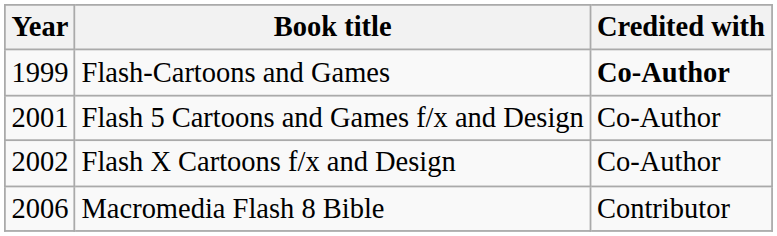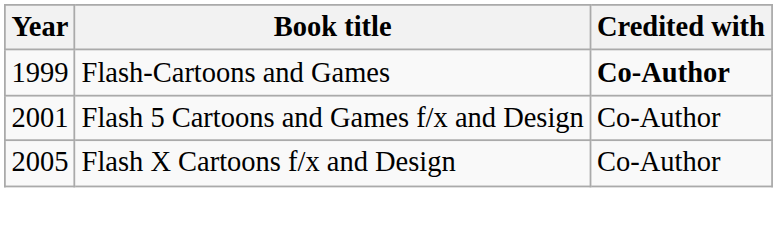Flash X Cartoons f/x and Design | Year: 2002 -> 2005
- row: 2006 | Macromedia Flash 8 Bible | Contributor
